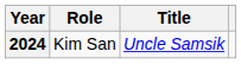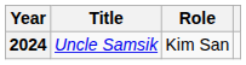columns swapped: Title <-> Role
